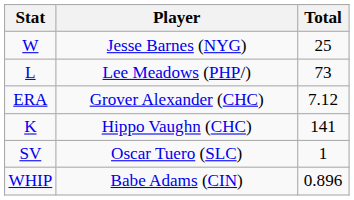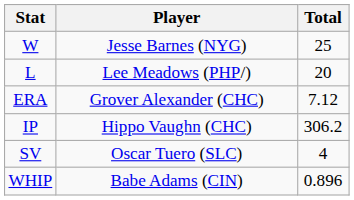L | Total: 73 -> 20
- row: K | Hippo Vaughn (CHC) | 141
+ row: IP | Hippo Vaughn (CHC) | 306.2
SV | Total: 1 -> 4
